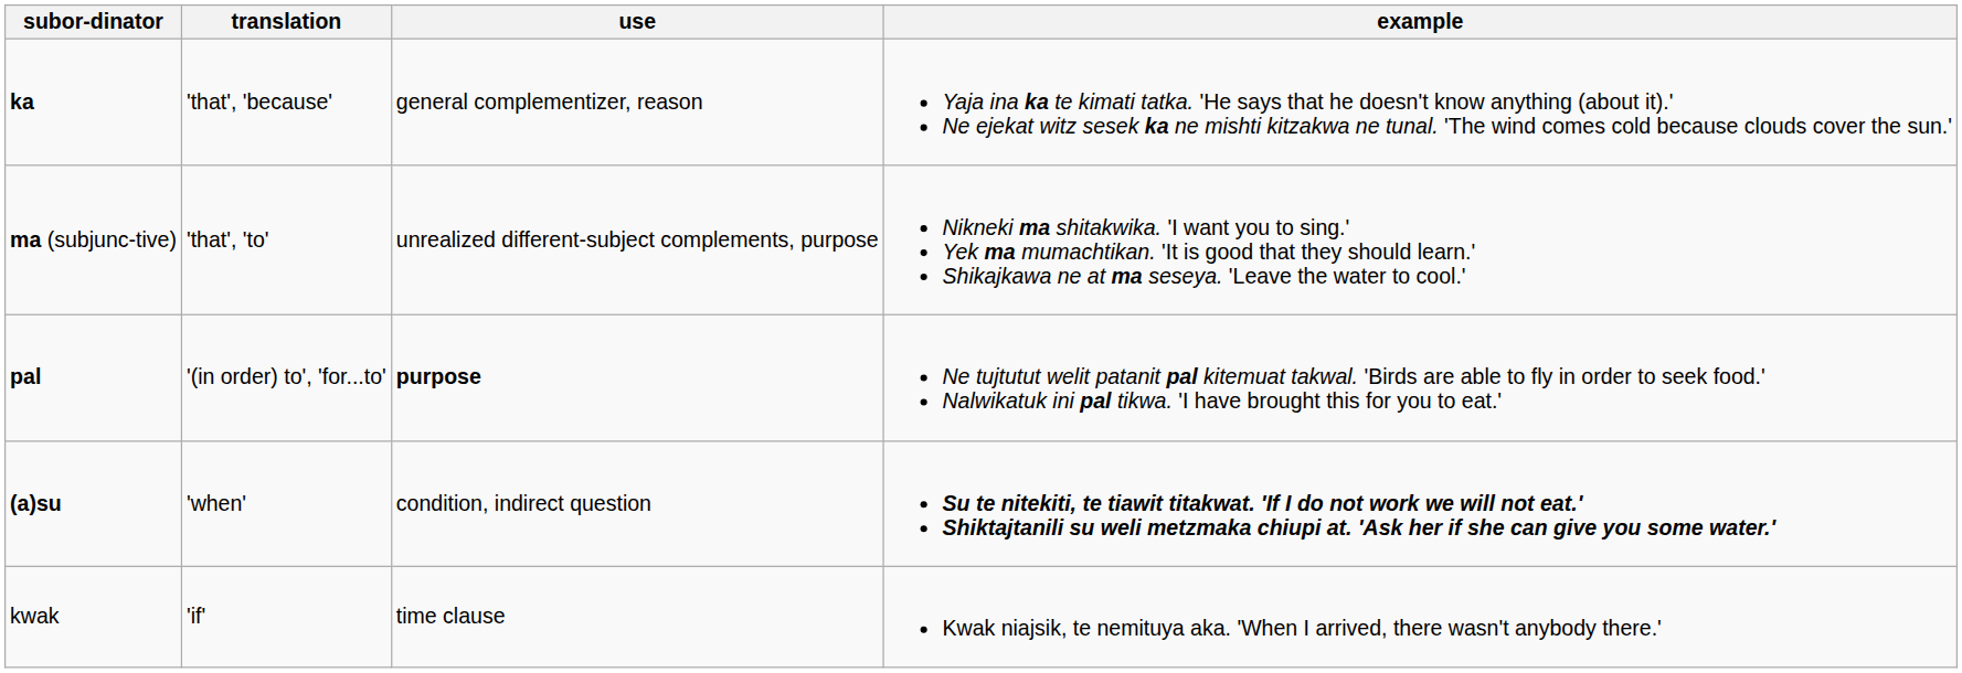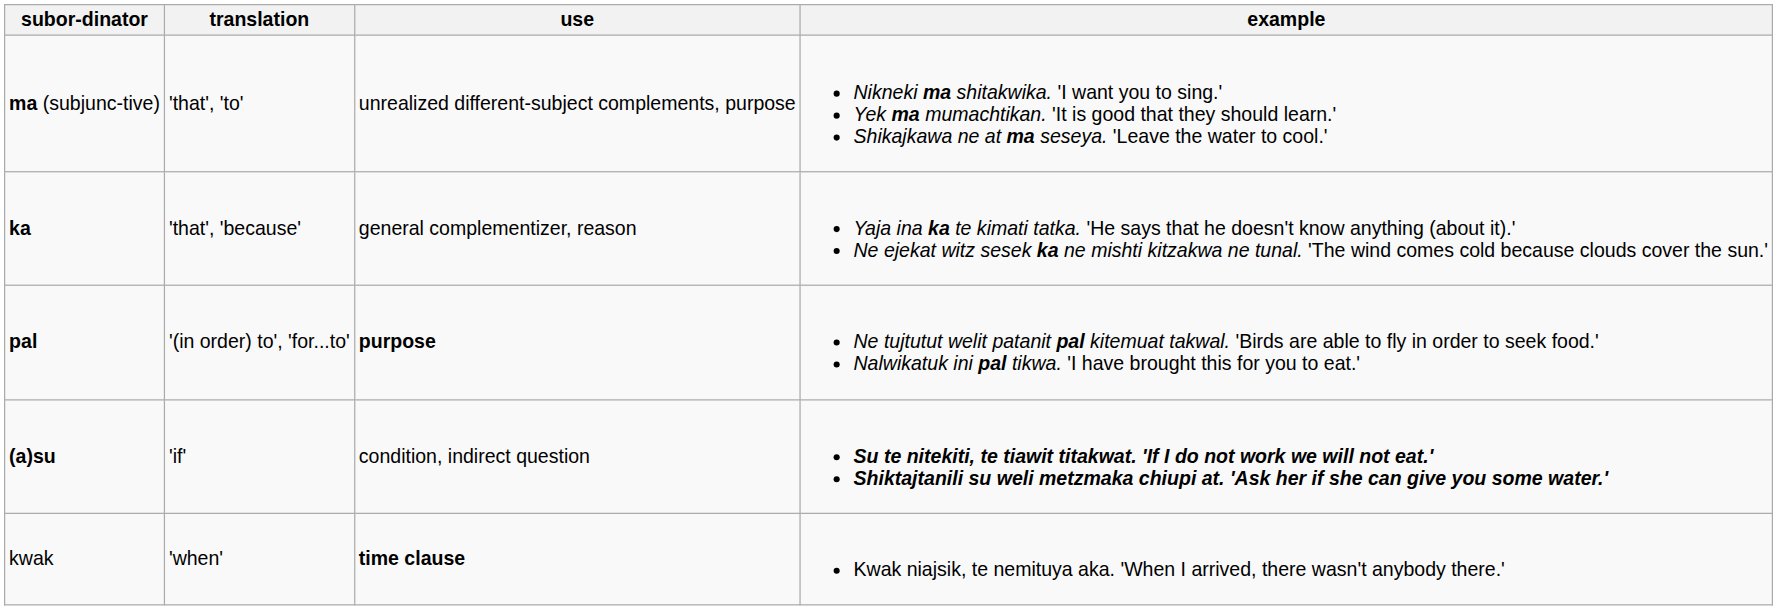rows swapped: ka <-> ma (subjunc-tive)
(a)su | translation: 'when' -> 'if'
kwak | translation: 'if' -> 'when'
kwak | use: normal -> bold
